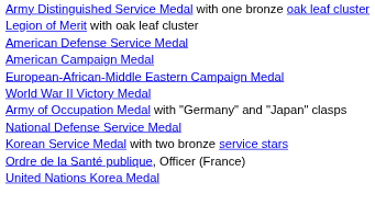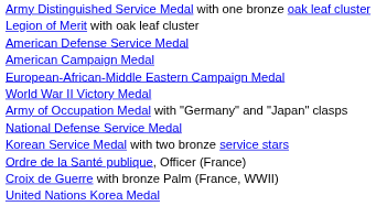+ row: Croix de Guerre with bronze Palm (France, WWII)
